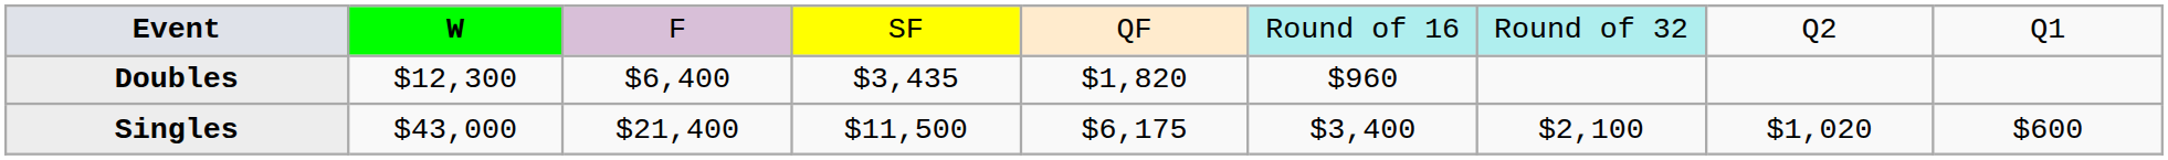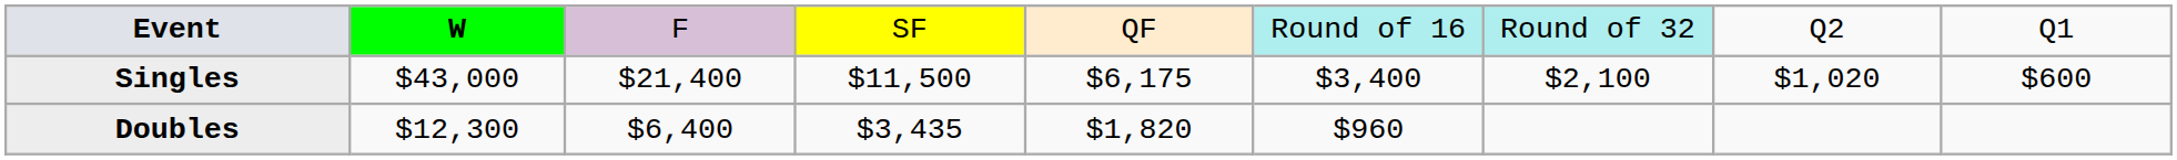rows swapped: Singles <-> Doubles
